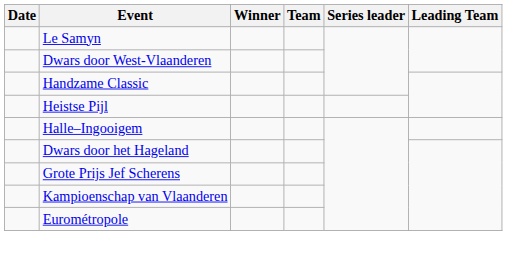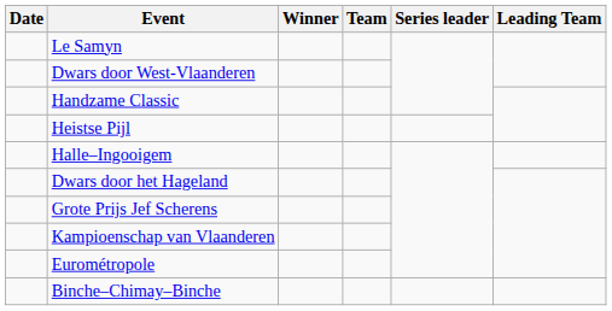+ row: Binche–Chimay–Binche
